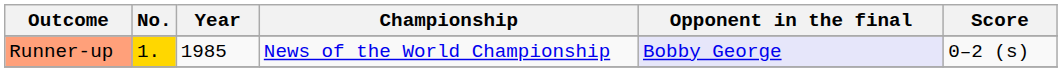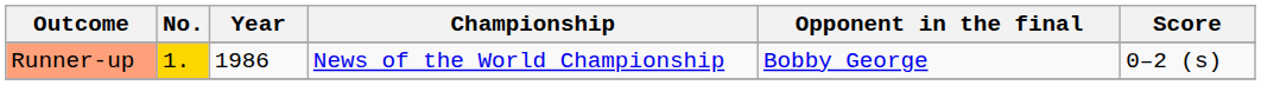Runner-up | Year: 1985 -> 1986
Runner-up | Opponent in the final: lavender background -> no background
